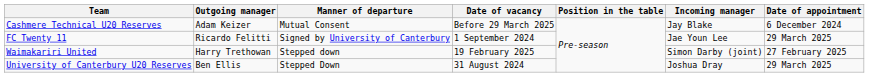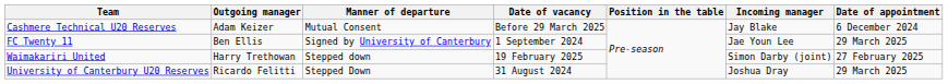FC Twenty 11 | Outgoing manager: Ricardo Felitti -> Ben Ellis
University of Canterbury U20 Reserves | Outgoing manager: Ben Ellis -> Ricardo Felitti
